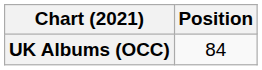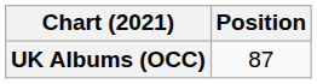UK Albums (OCC) | Position: 84 -> 87
